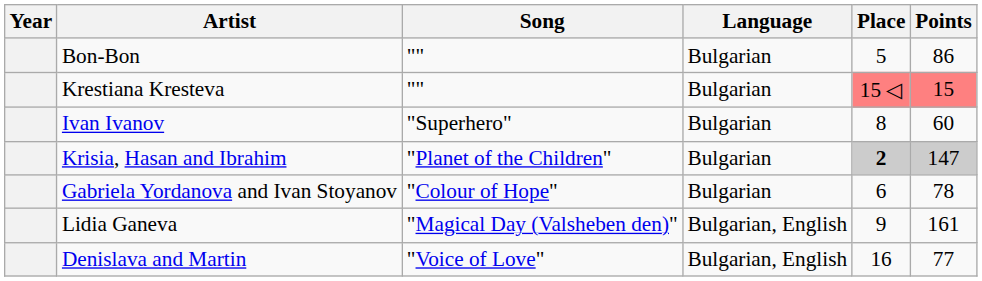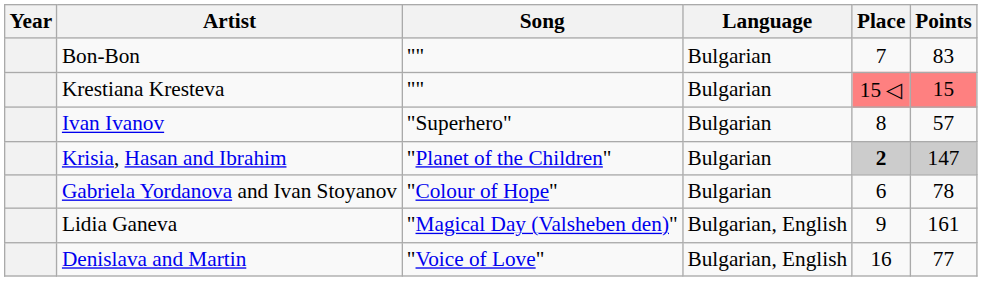Bon-Bon | Place: 5 -> 7
Bon-Bon | Points: 86 -> 83
Ivan Ivanov | Points: 60 -> 57
